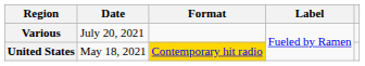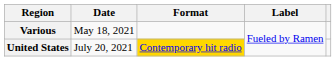Various | Date: July 20, 2021 -> May 18, 2021
United States | Date: May 18, 2021 -> July 20, 2021
